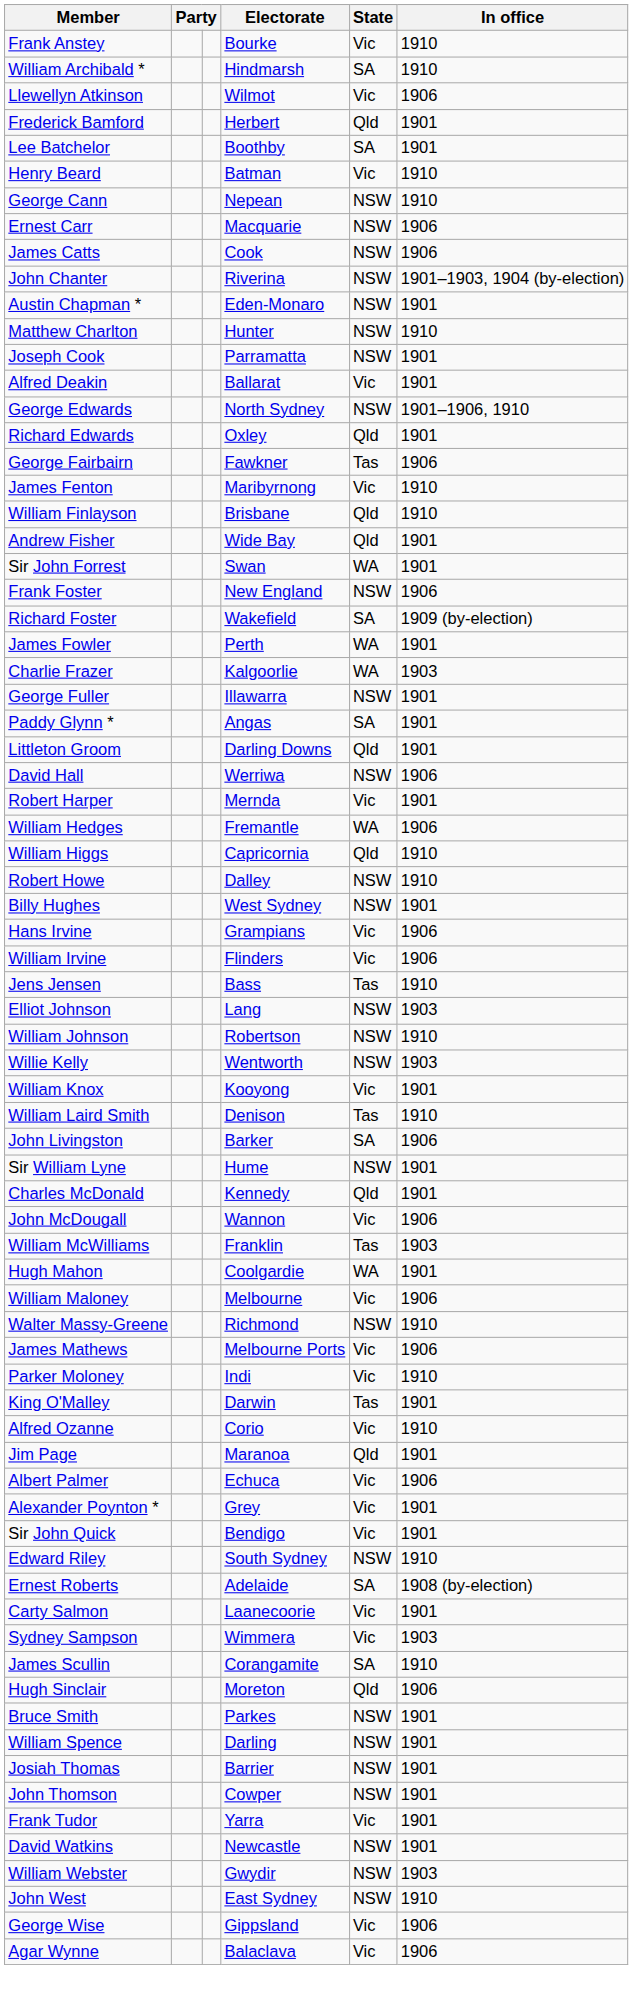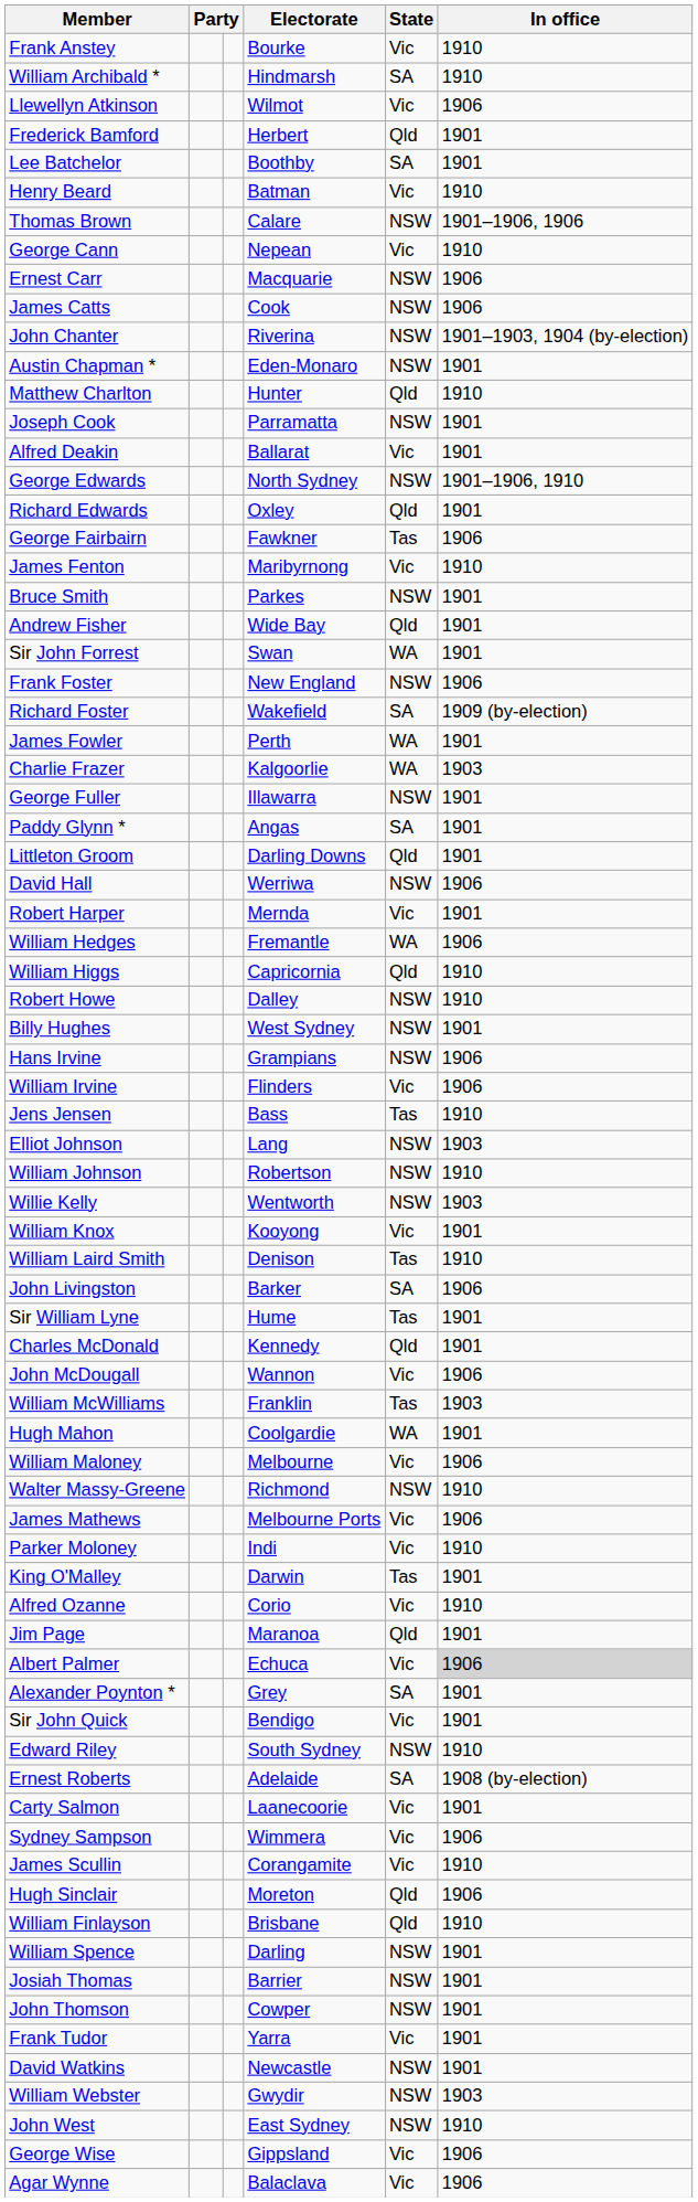+ row: Thomas Brown | Calare | NSW | 1901–1906, 1906
George Cann | State: NSW -> Vic
Matthew Charlton | State: NSW -> Qld
rows swapped: William Finlayson <-> Bruce Smith
Hans Irvine | State: Vic -> NSW
Sir William Lyne | State: NSW -> Tas
Albert Palmer | In office: no background -> lightgrey background
Alexander Poynton * | State: Vic -> SA
Sydney Sampson | In office: 1903 -> 1906
James Scullin | State: SA -> Vic
